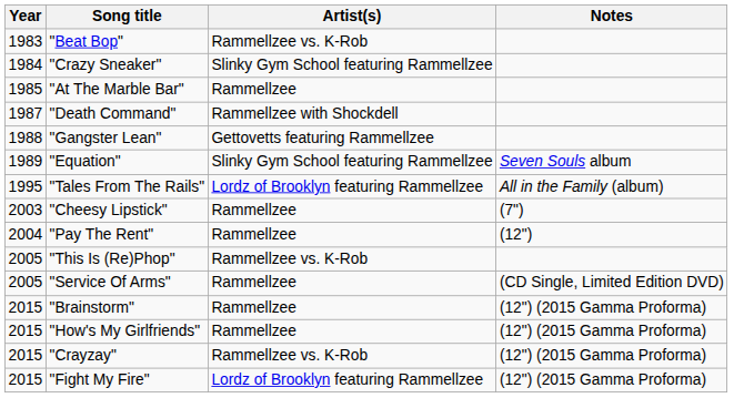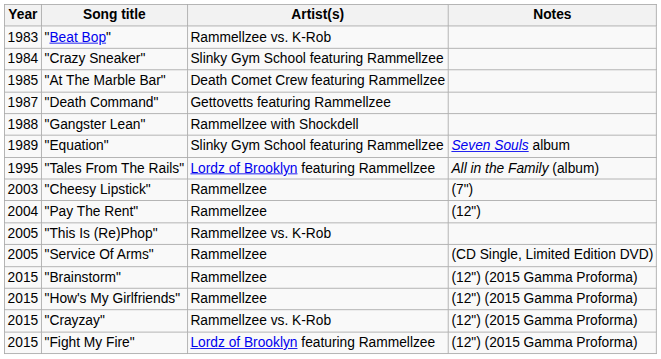"At The Marble Bar" | Artist(s): Rammellzee -> Death Comet Crew featuring Rammellzee
"Death Command" | Artist(s): Rammellzee with Shockdell -> Gettovetts featuring Rammellzee
"Gangster Lean" | Artist(s): Gettovetts featuring Rammellzee -> Rammellzee with Shockdell
